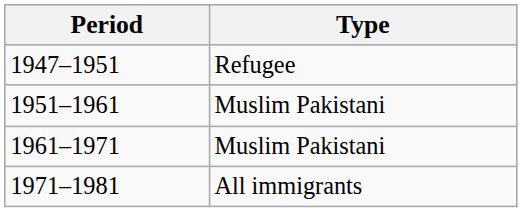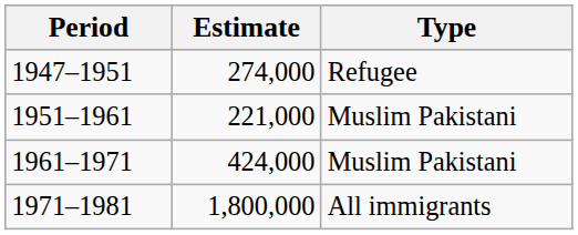+ column: Estimate | 274,000 | 221,000 | 424,000 | 1,800,000
